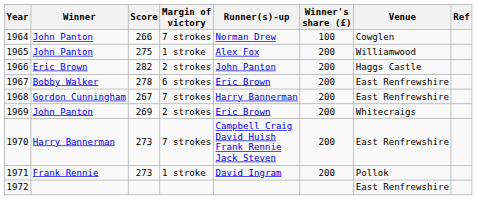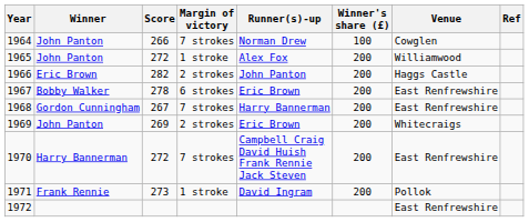1965 | Score: 275 -> 272
1970 | Score: 273 -> 272
